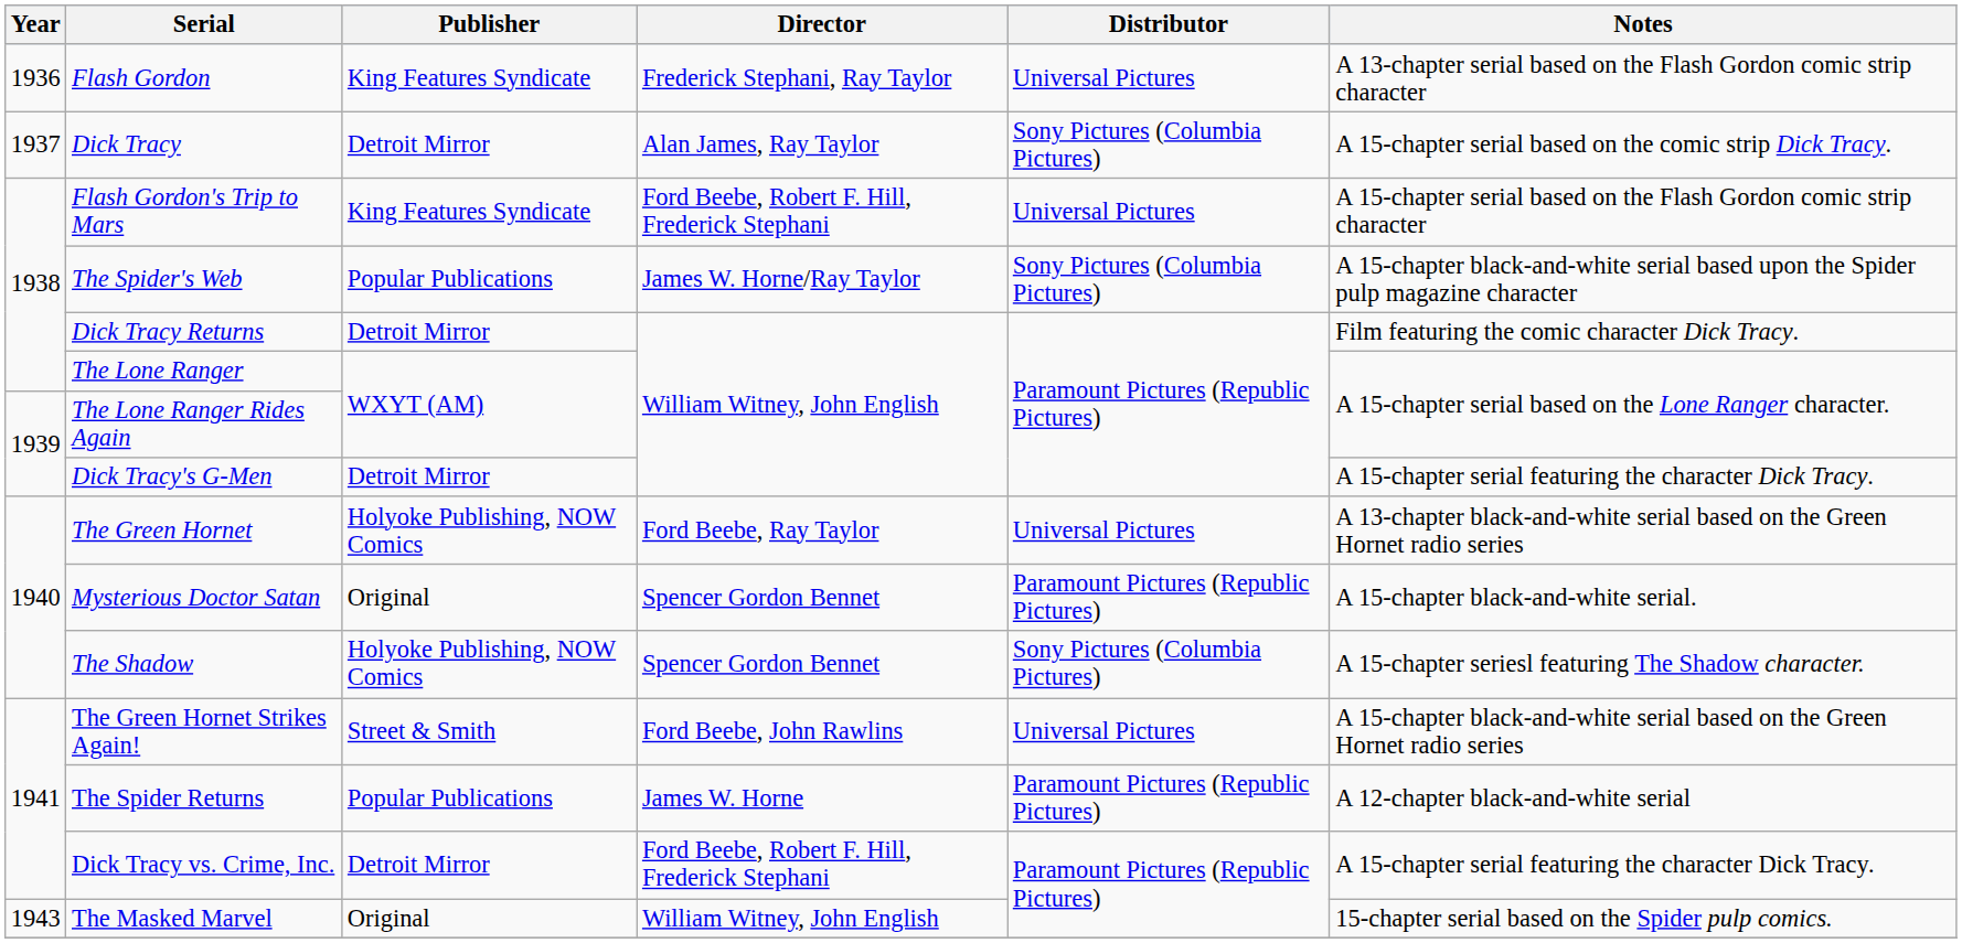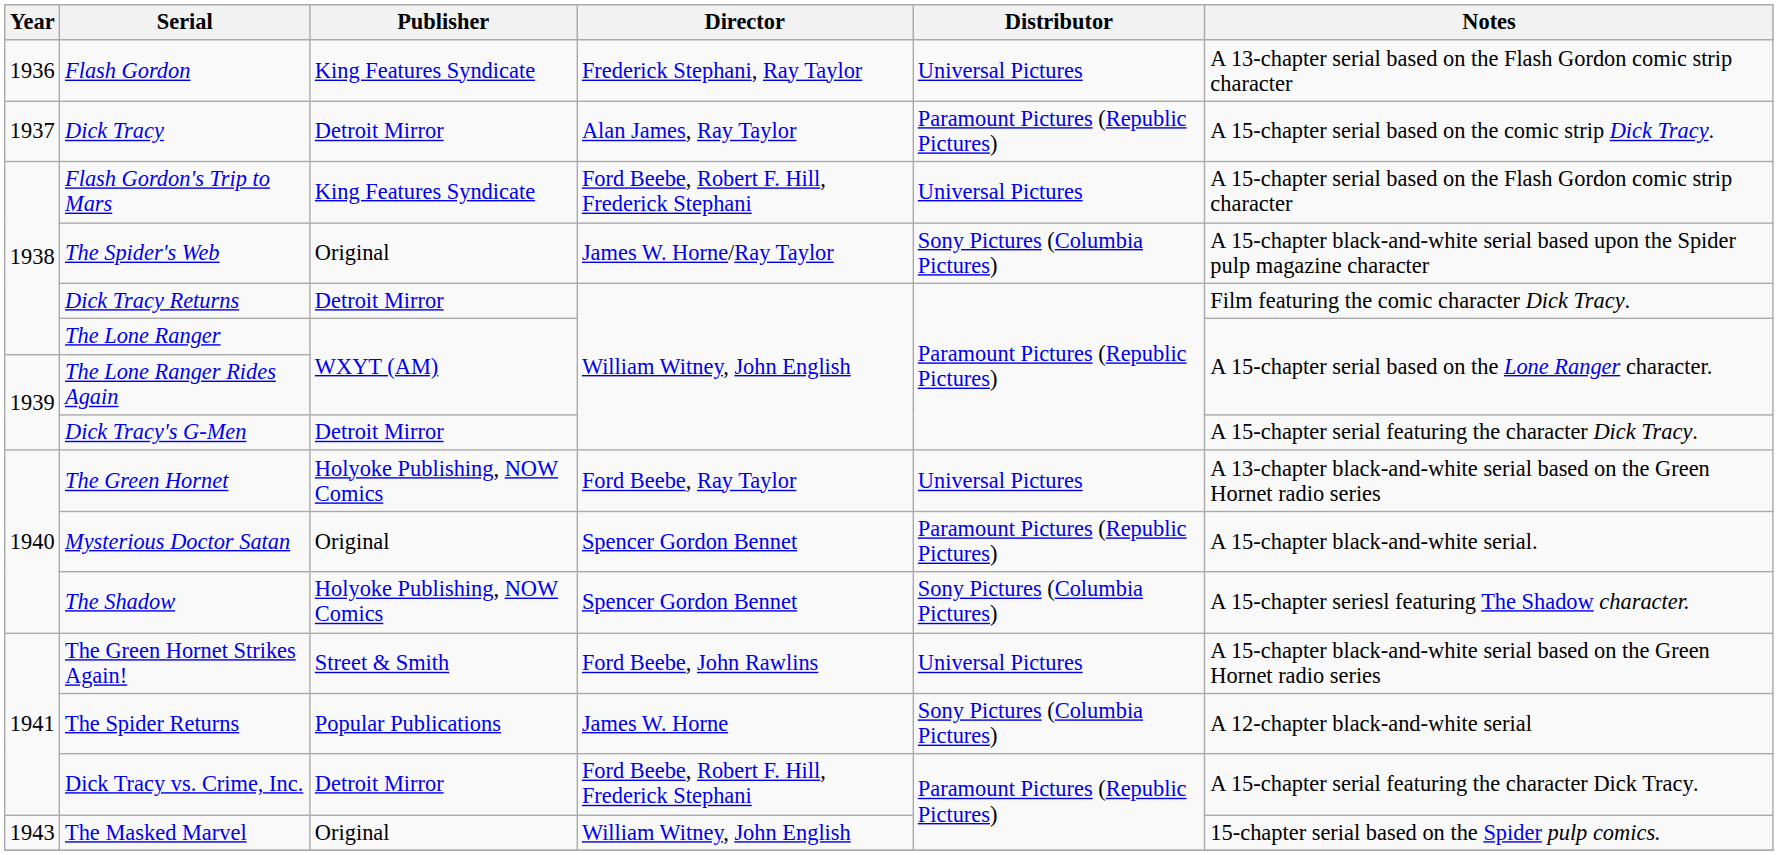Dick Tracy | Distributor: Sony Pictures (Columbia Pictures) -> Paramount Pictures (Republic Pictures)
The Spider's Web | Publisher: Popular Publications -> Original
The Spider Returns | Distributor: Paramount Pictures (Republic Pictures) -> Sony Pictures (Columbia Pictures)
